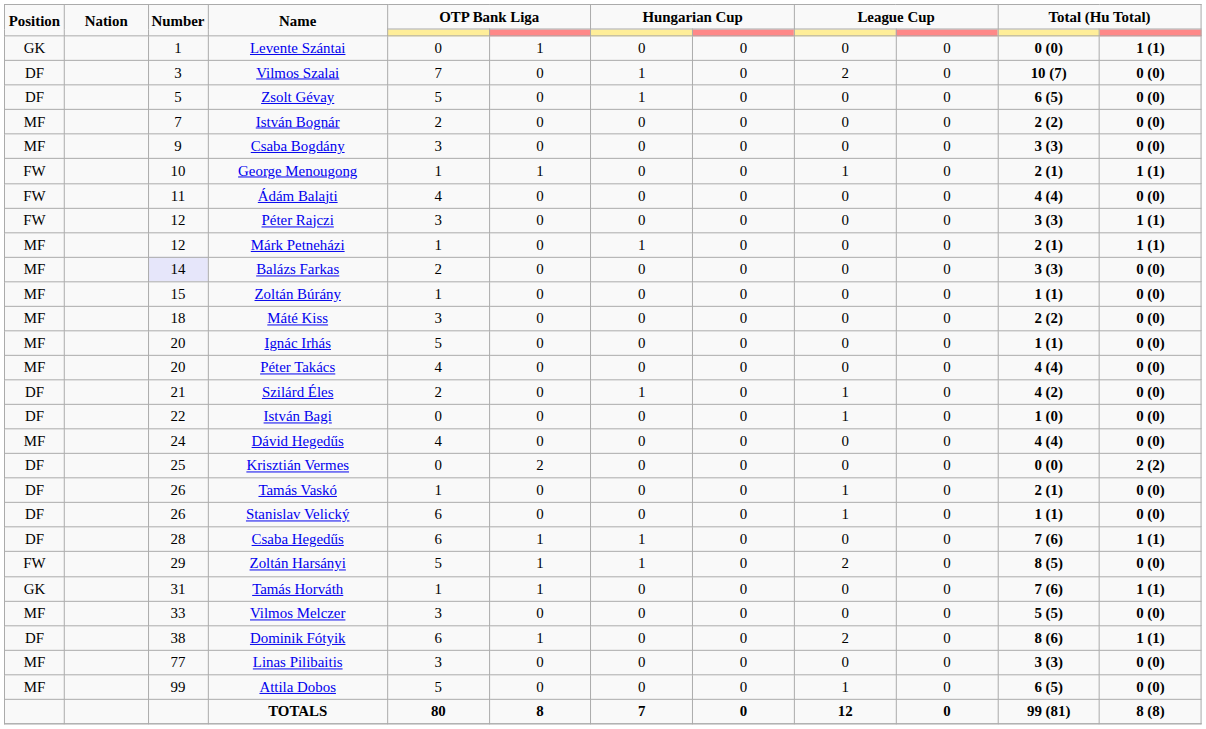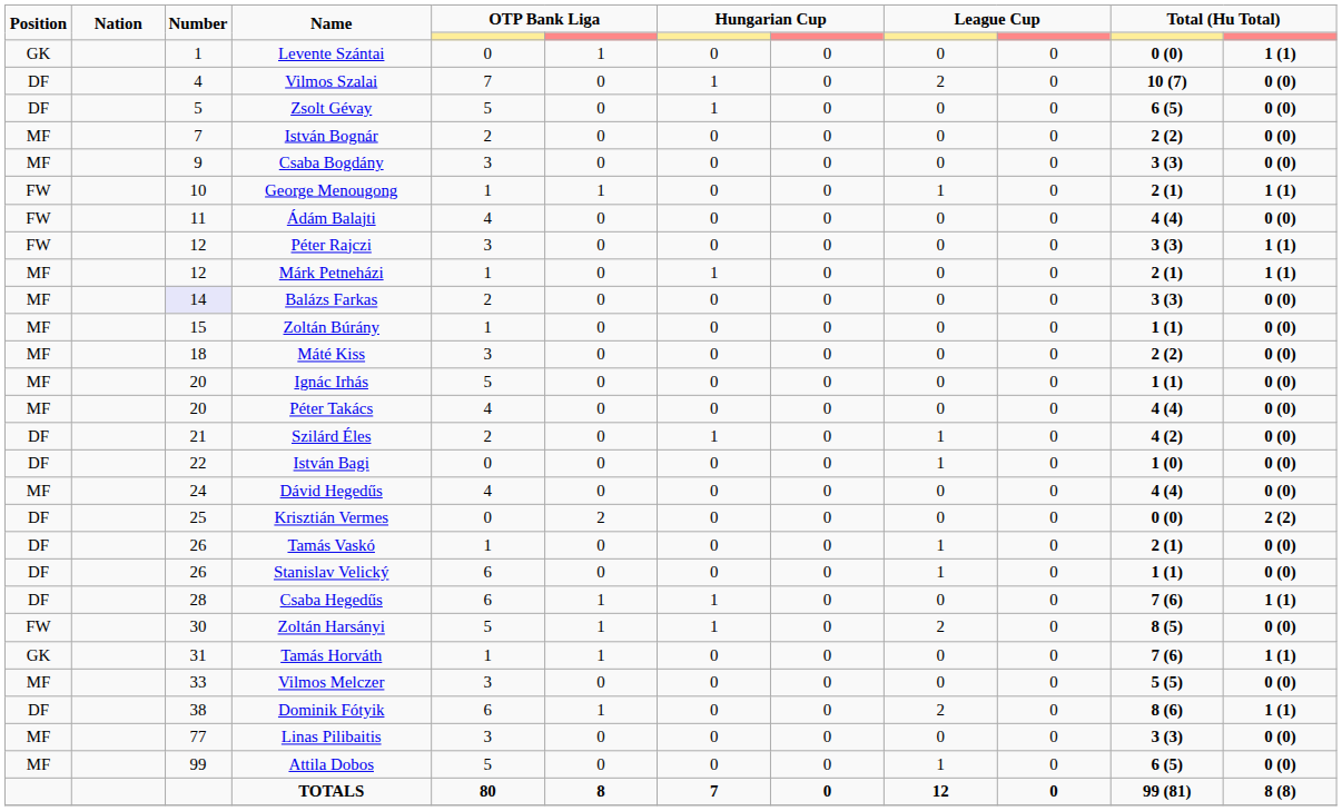Vilmos Szalai | Number: 3 -> 4
Zoltán Harsányi | Number: 29 -> 30
